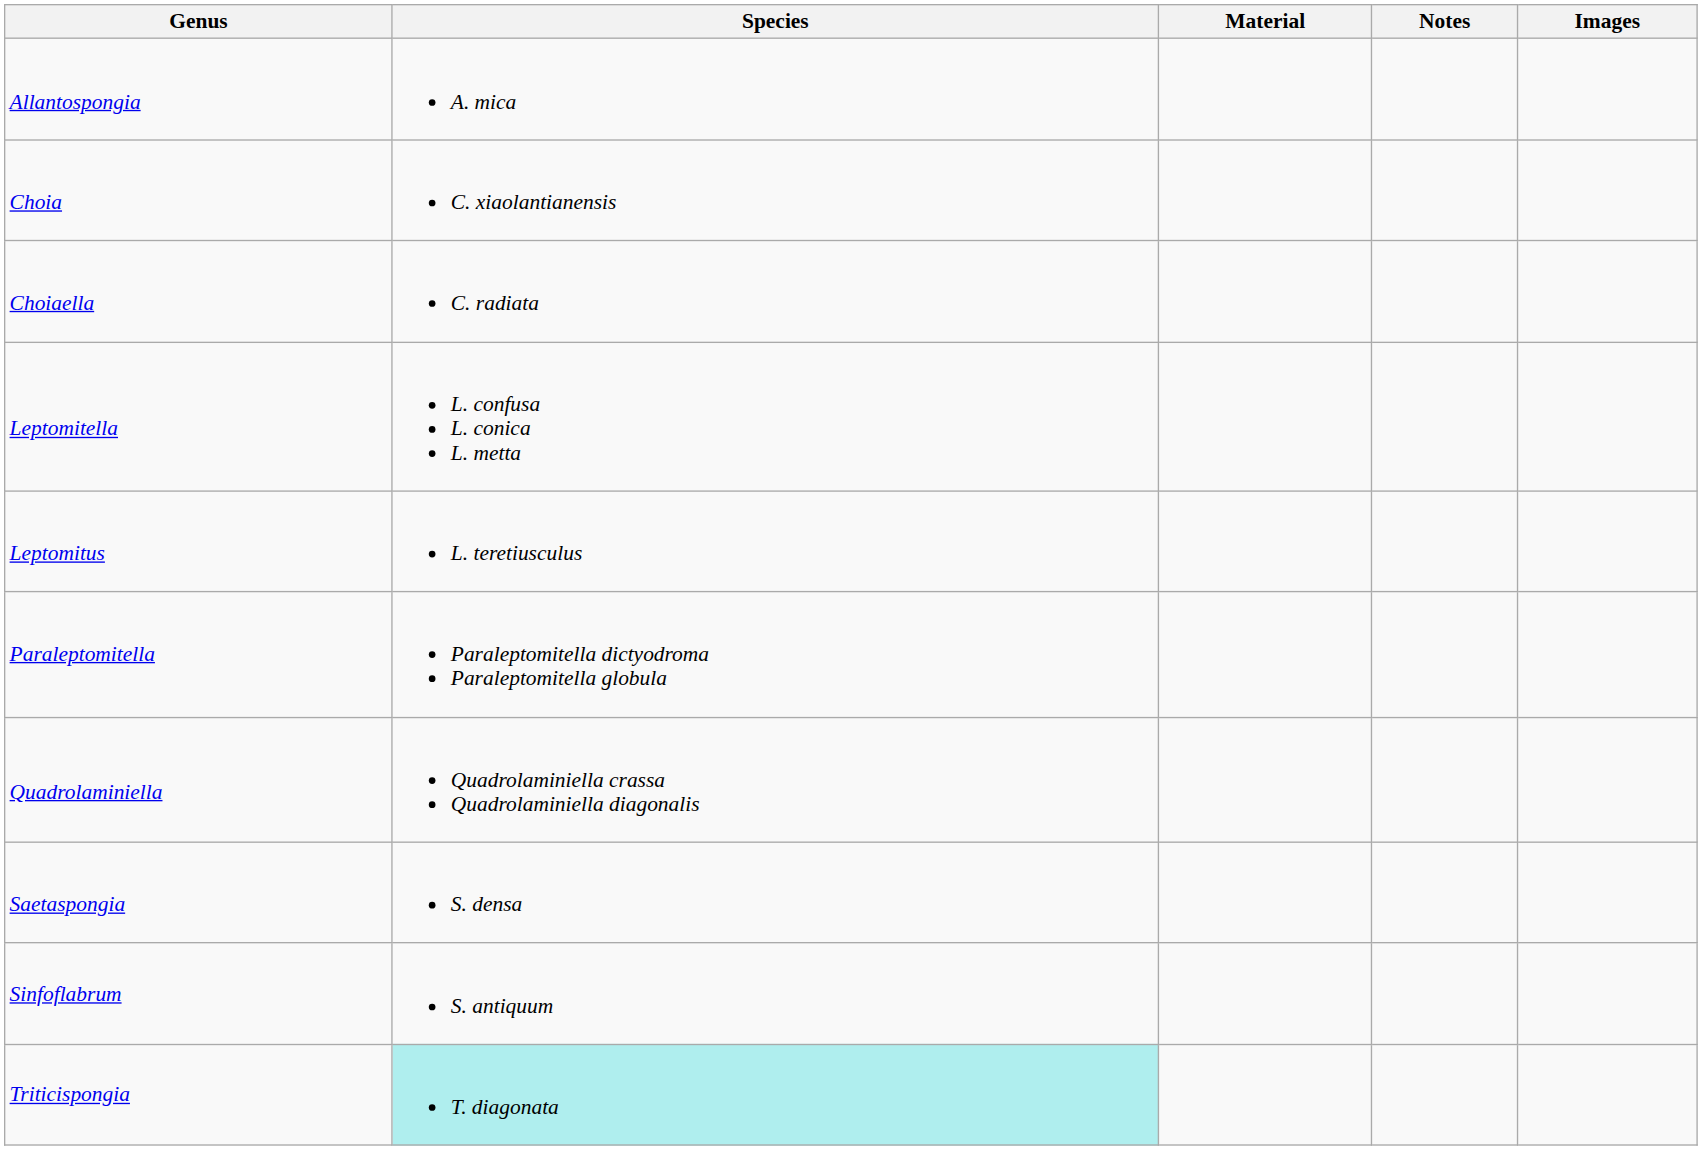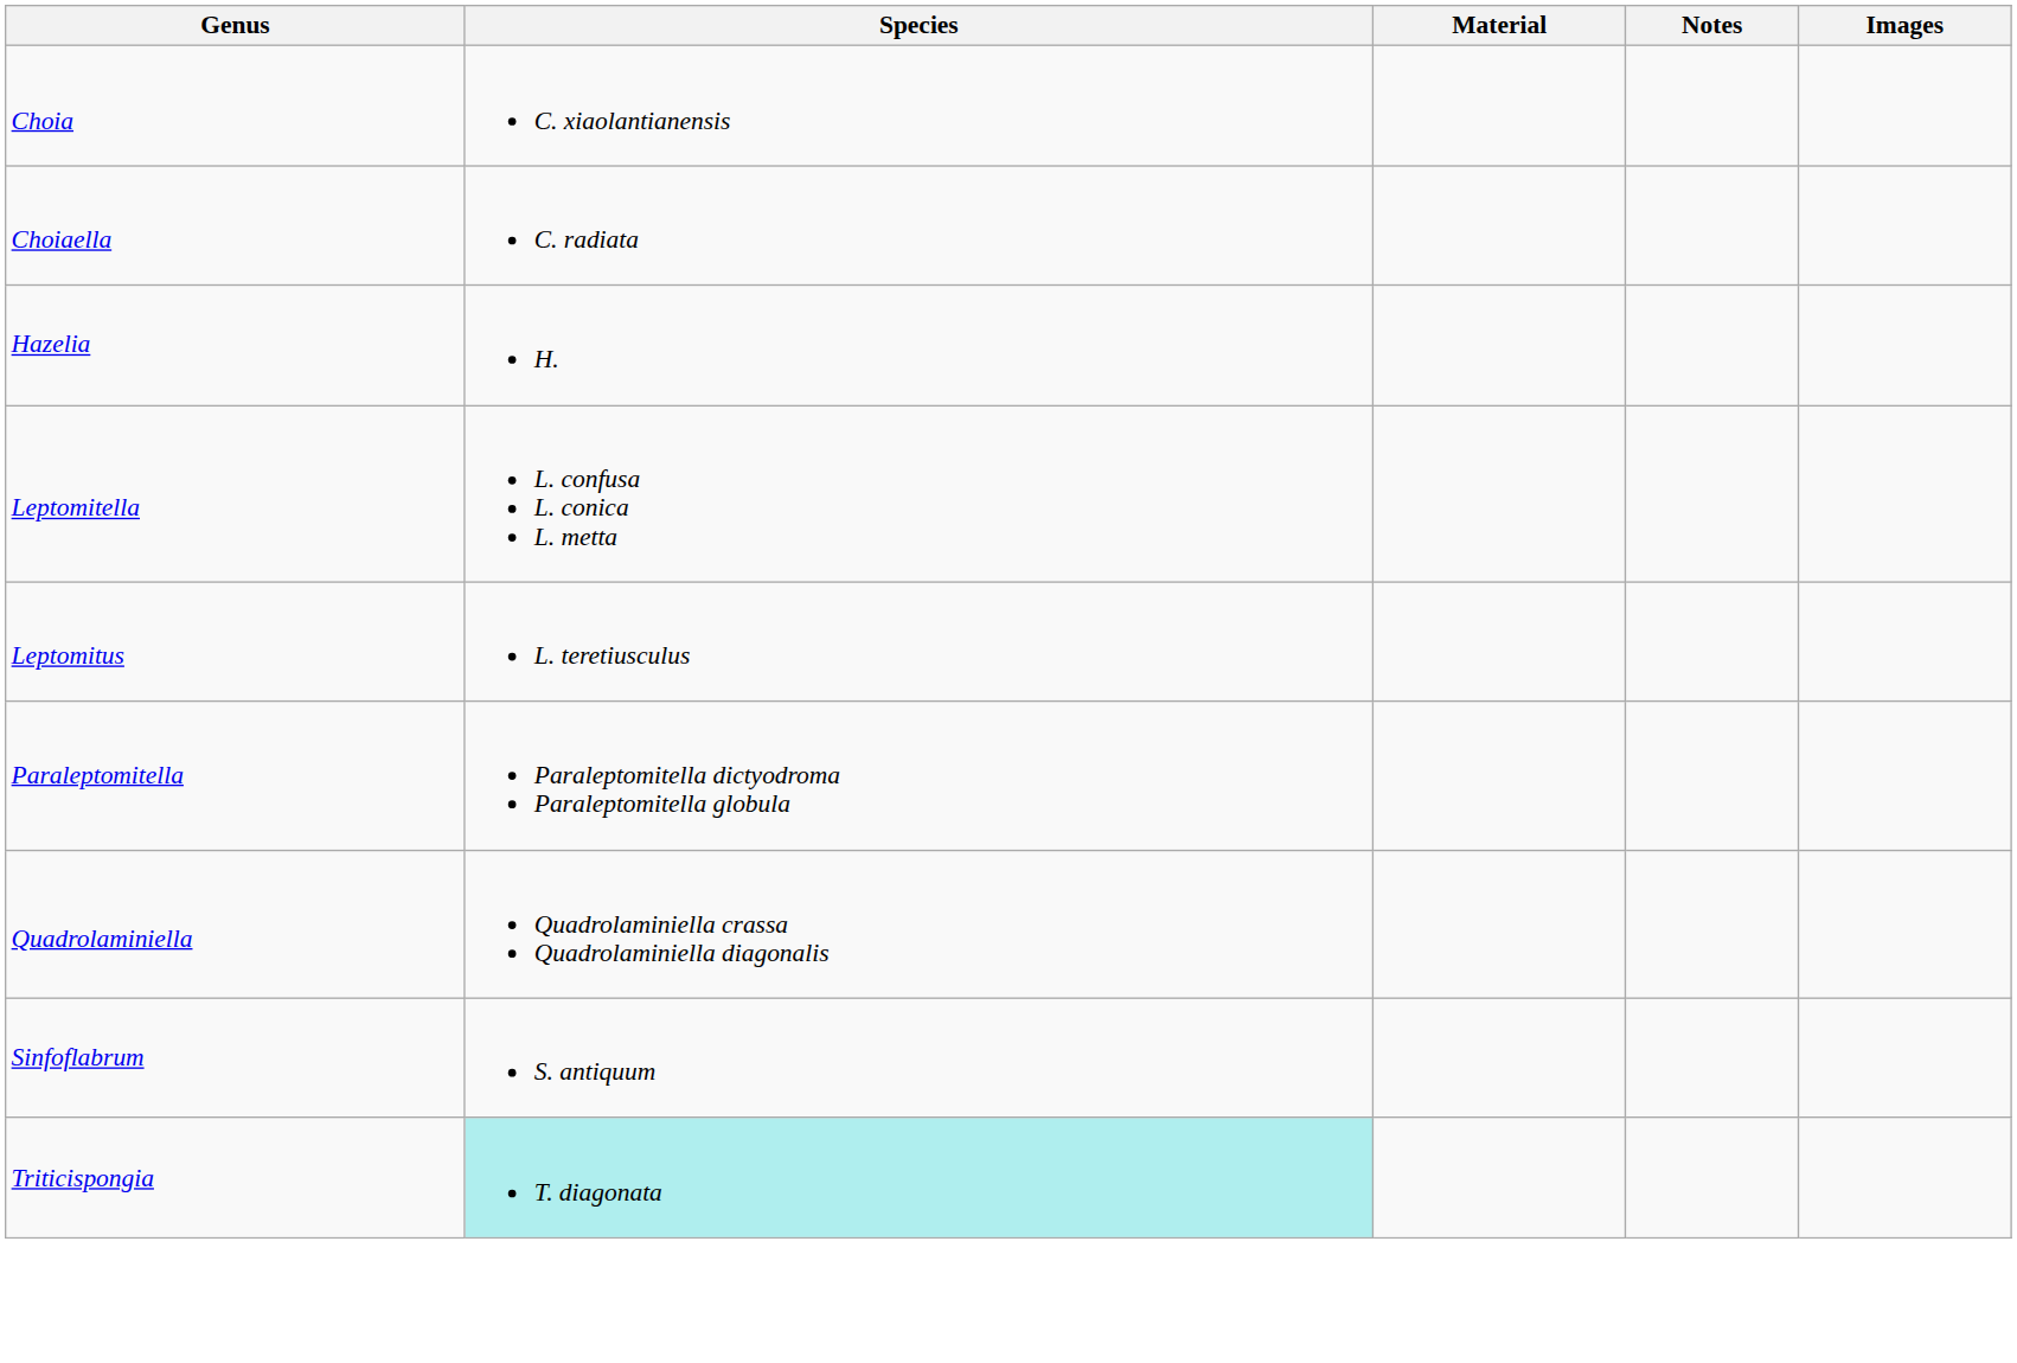- row: Allantospongia | A. mica
+ row: Hazelia | H.
- row: Saetaspongia | S. densa
